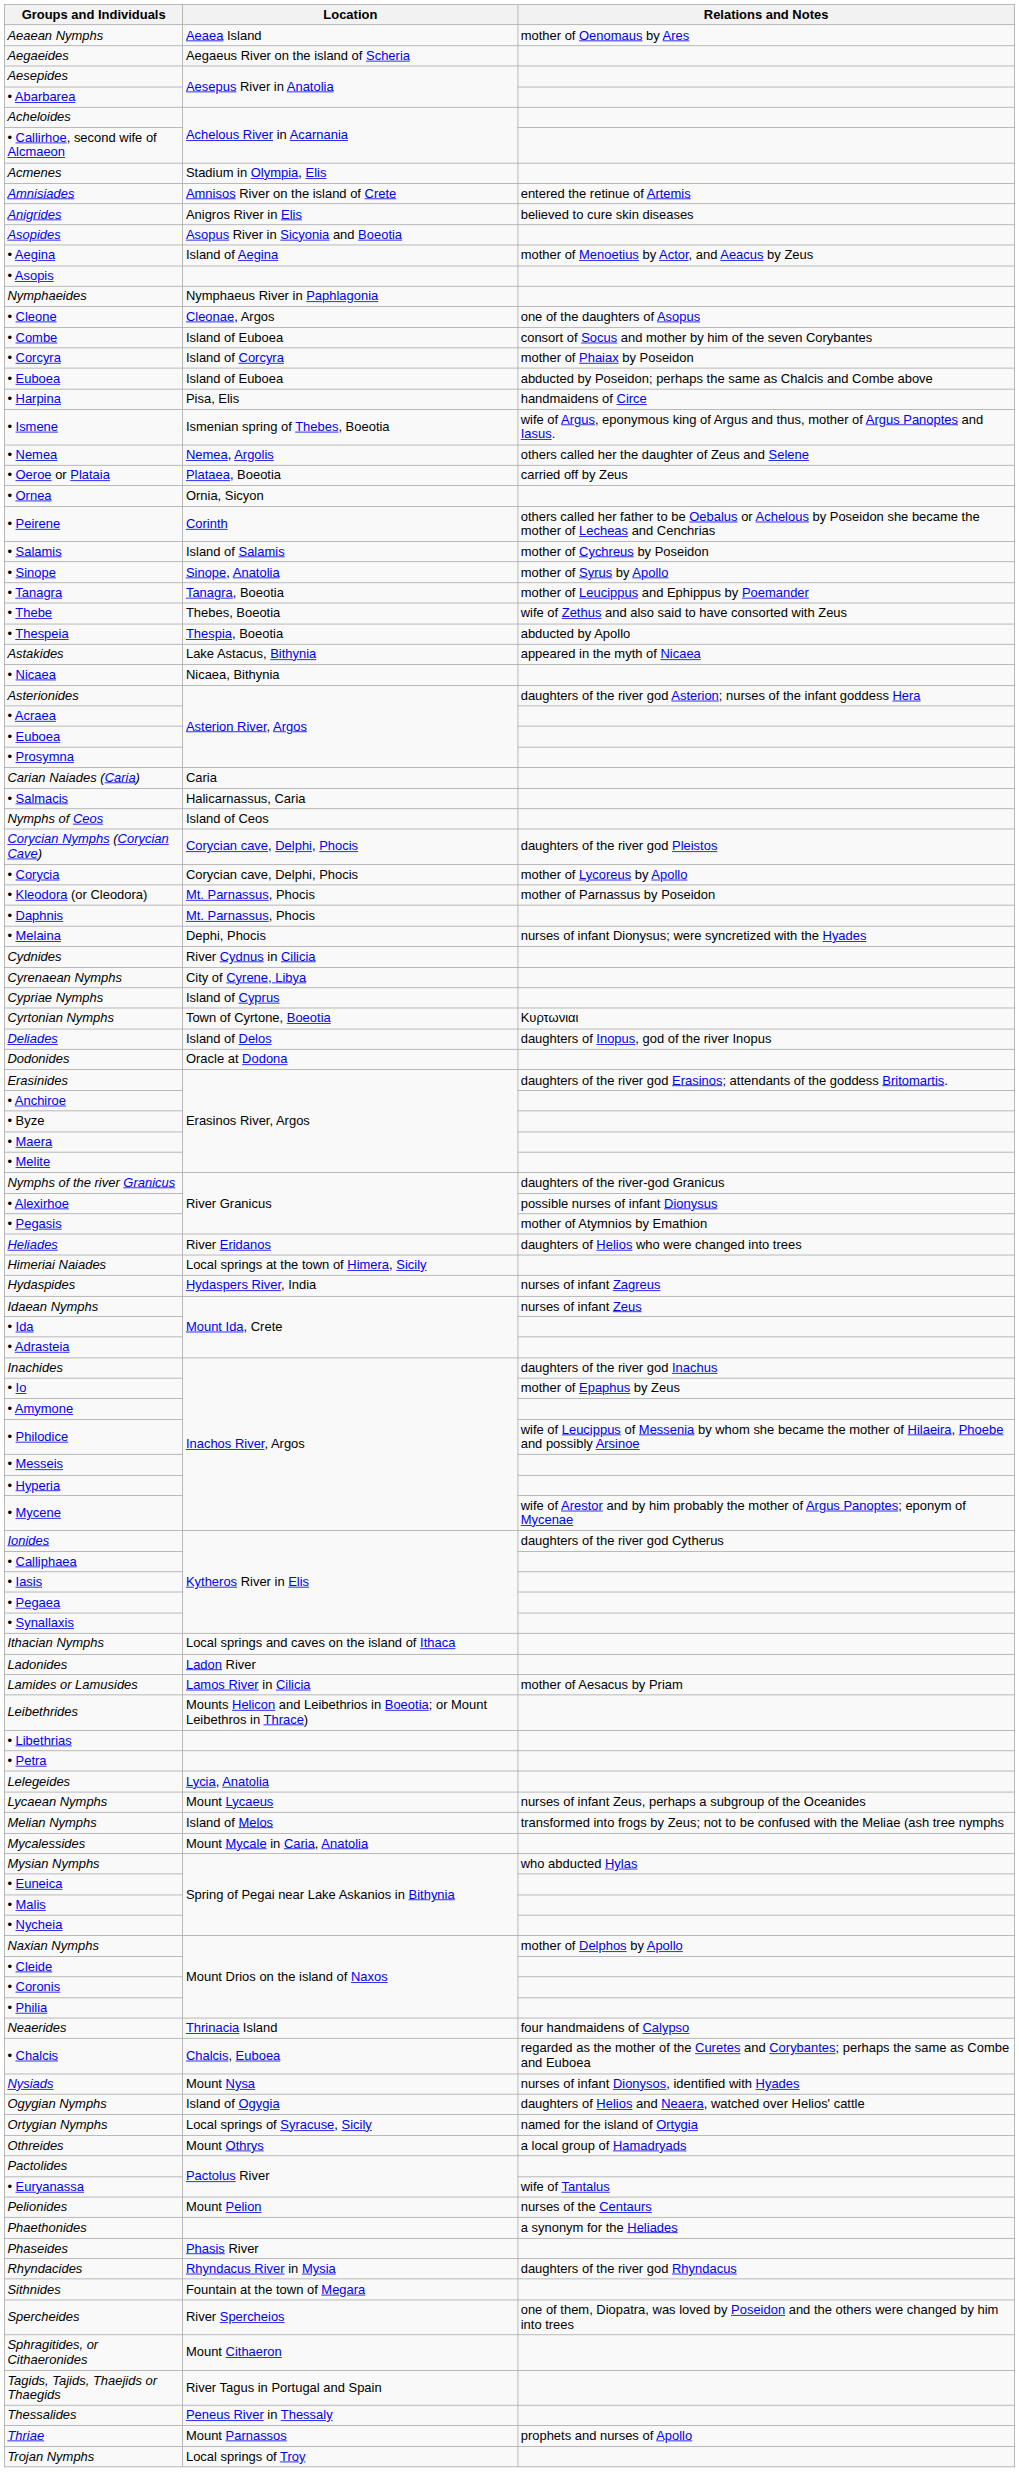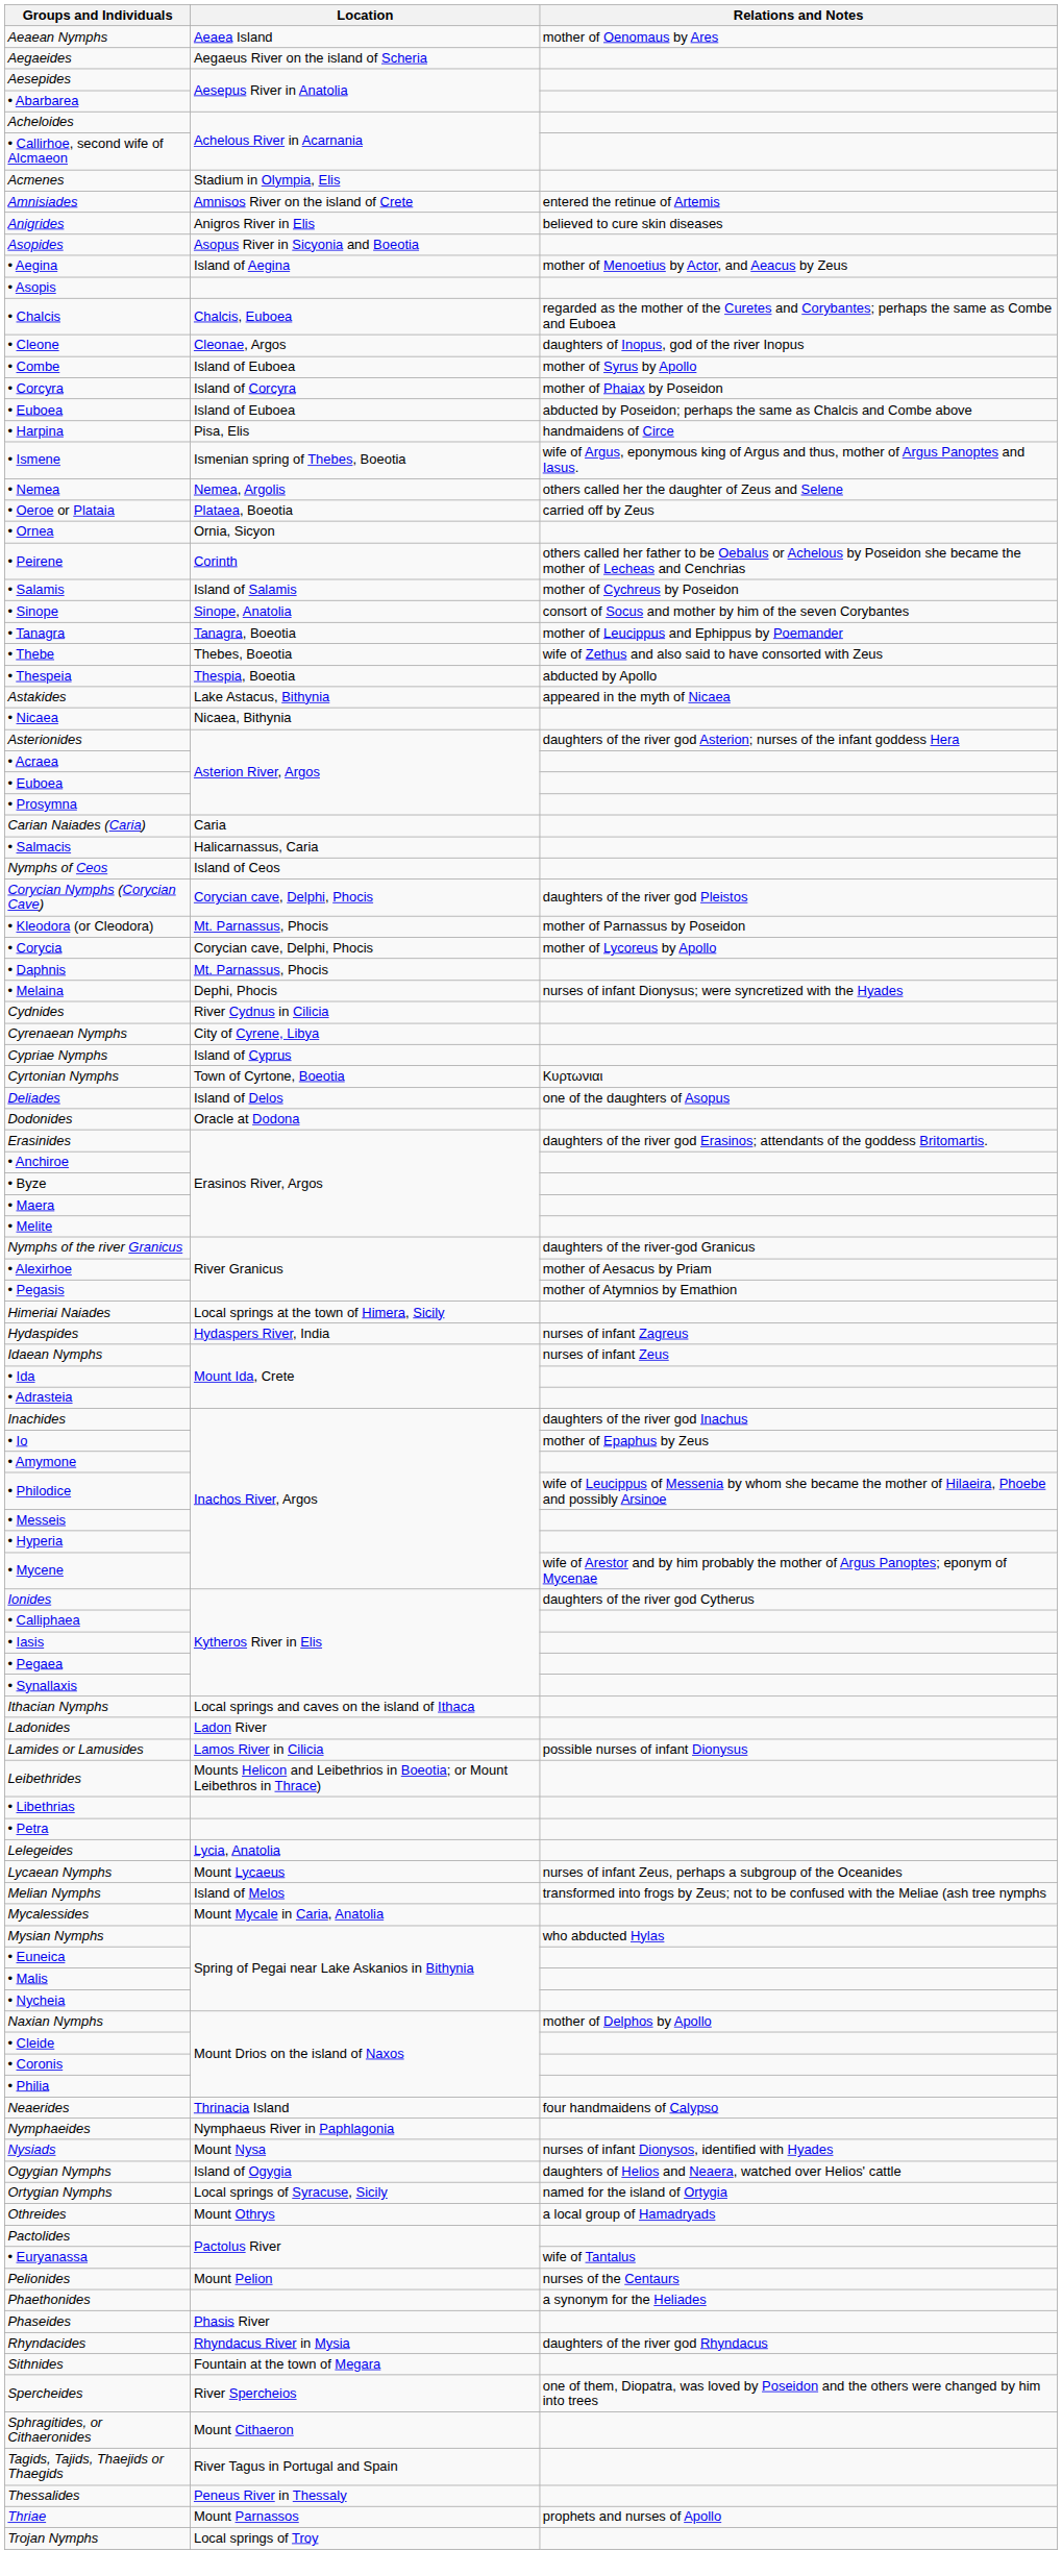rows swapped: • Chalcis <-> Nymphaeides
• Cleone | Relations and Notes: one of the daughters of Asopus -> daughters of Inopus, god of the river Inopus
• Combe | Relations and Notes: consort of Socus and mother by him of the seven Corybantes -> mother of Syrus by Apollo
• Sinope | Relations and Notes: mother of Syrus by Apollo -> consort of Socus and mother by him of the seven Corybantes
rows swapped: • Kleodora (or Cleodora) <-> • Corycia
Deliades | Relations and Notes: daughters of Inopus, god of the river Inopus -> one of the daughters of Asopus
• Alexirhoe | Relations and Notes: possible nurses of infant Dionysus -> mother of Aesacus by Priam
- row: Heliades | River Eridanos | daughters of Helios who were changed into trees
Lamides or Lamusides | Relations and Notes: mother of Aesacus by Priam -> possible nurses of infant Dionysus
